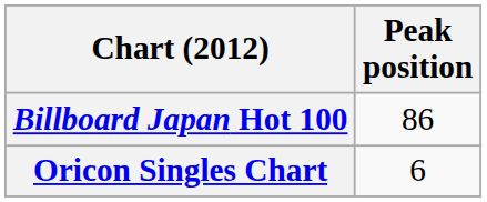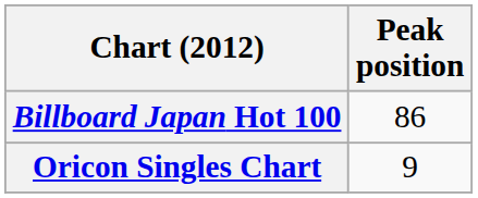Oricon Singles Chart | Peak position: 6 -> 9
